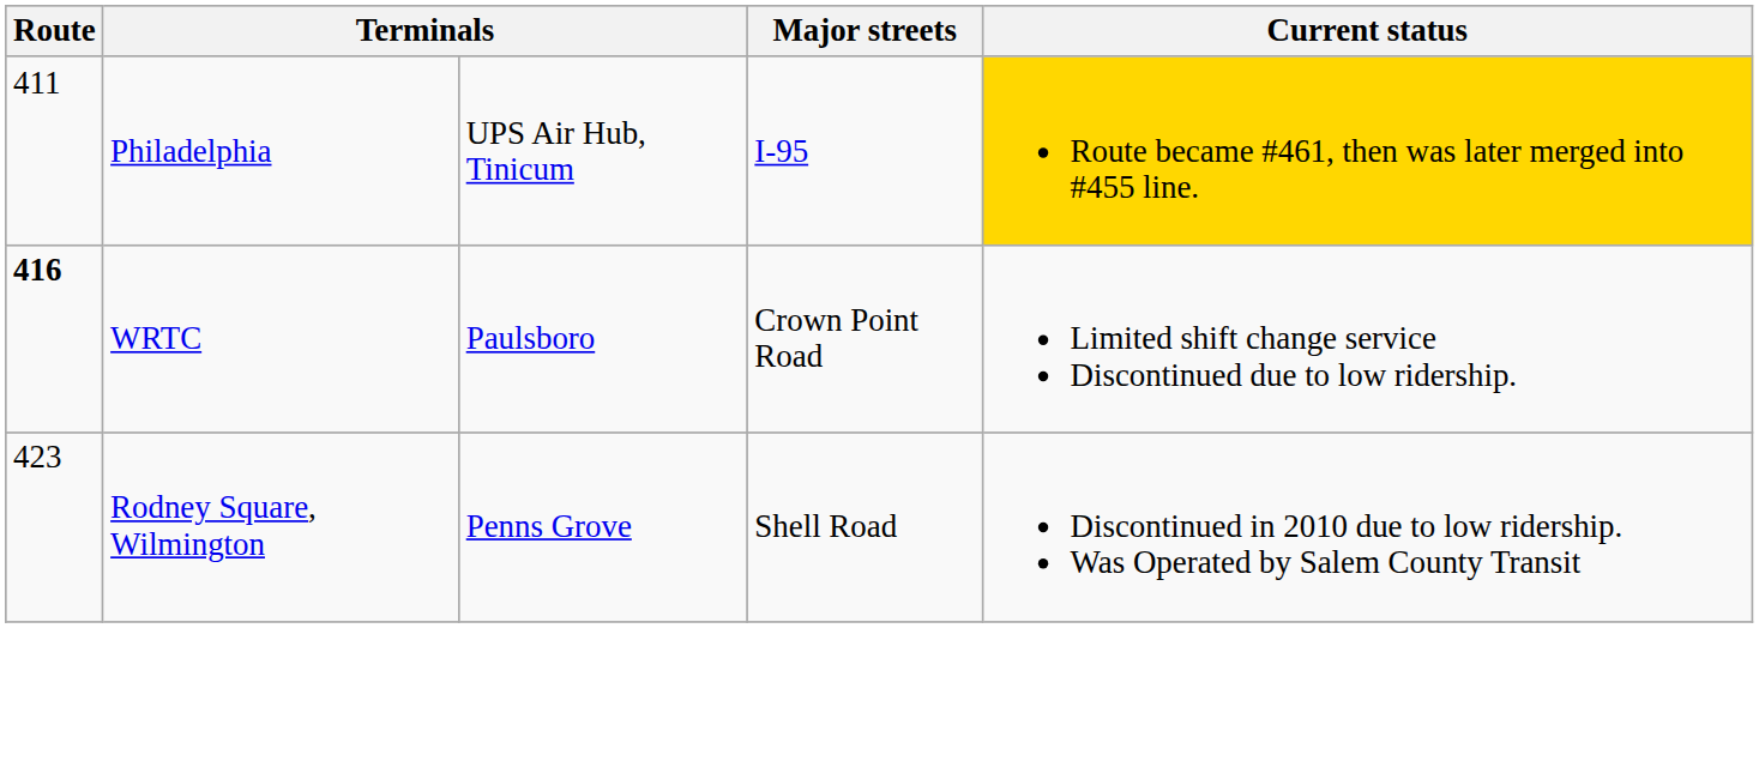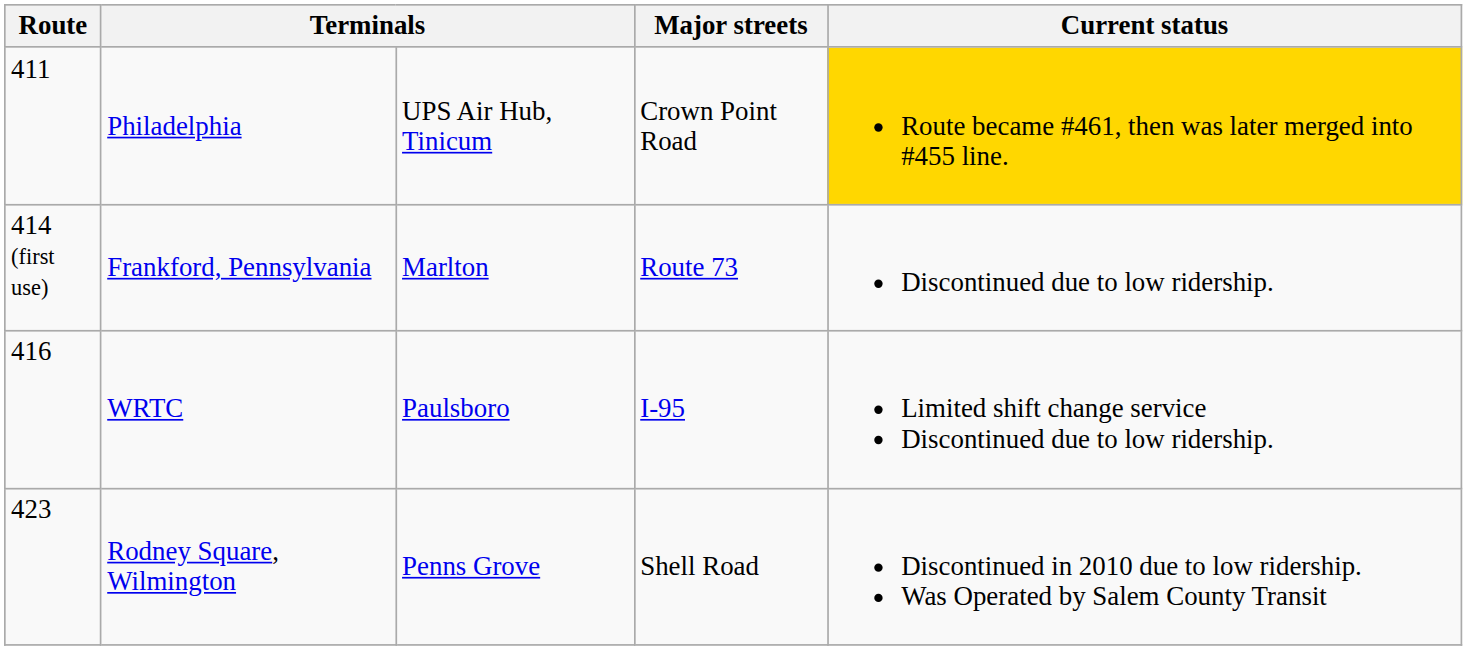Philadelphia | Major streets: I-95 -> Crown Point Road
+ row: 414 (first use) | Frankford, Pennsylvania | Marlton | Route 73 | Discontinued due to low ridership.
WRTC | Route: bold -> normal
WRTC | Major streets: Crown Point Road -> I-95
